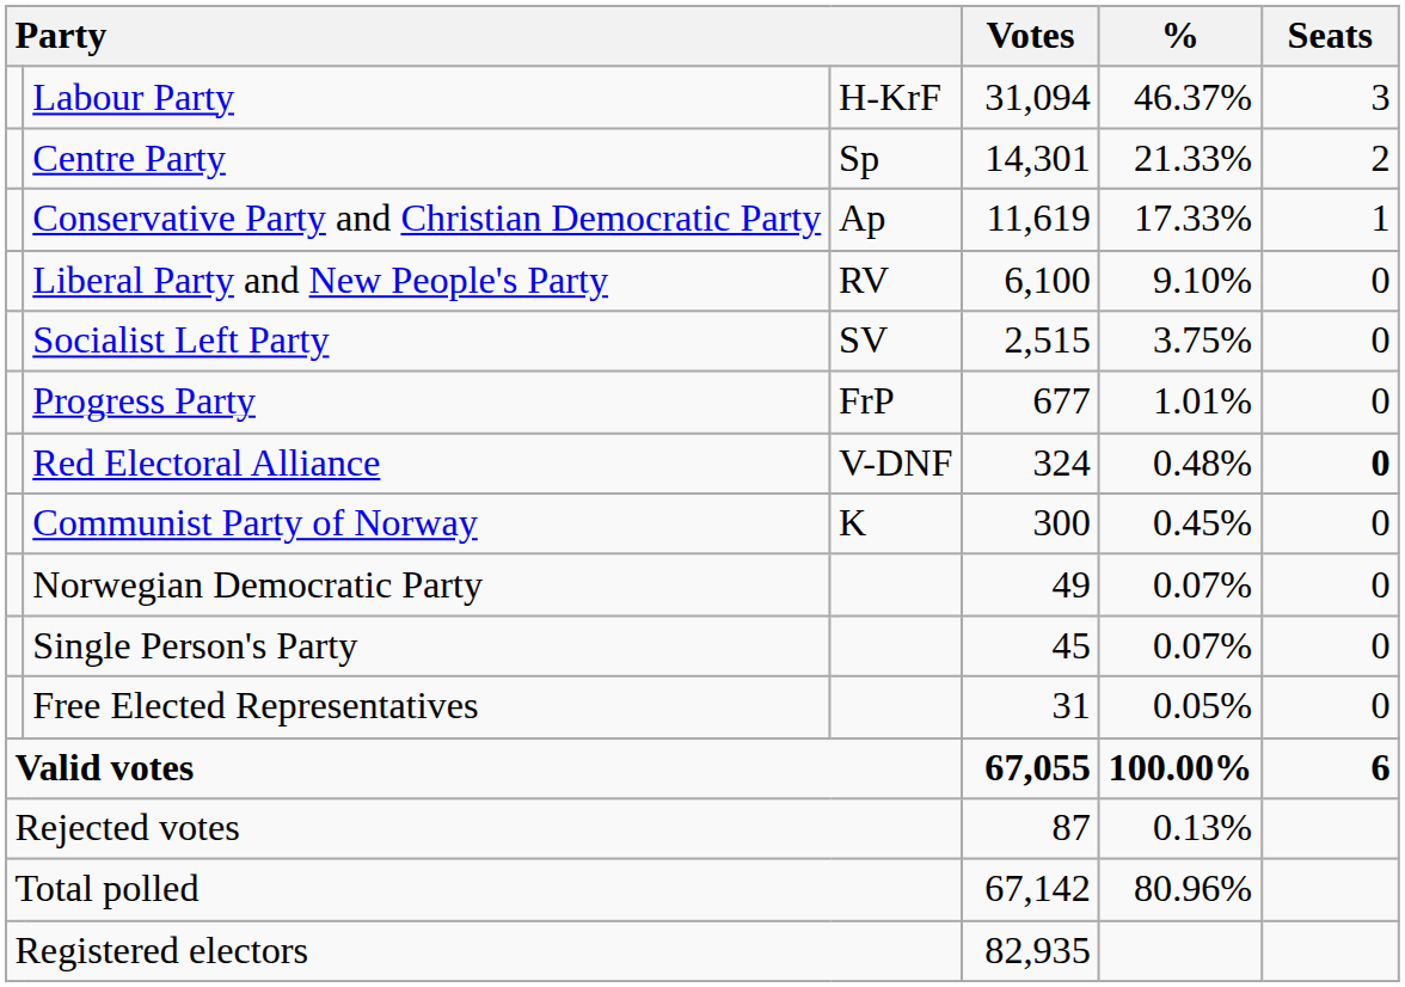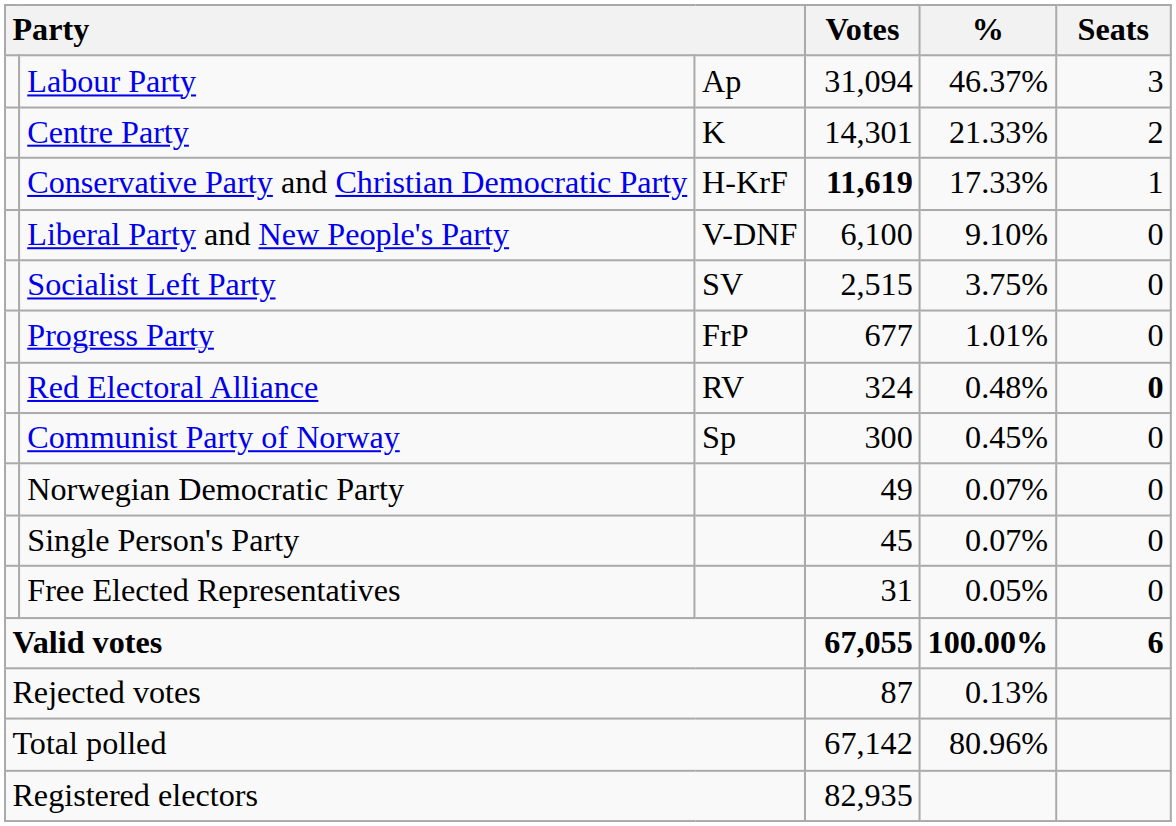Labour Party | column 3: H-KrF -> Ap
Centre Party | column 3: Sp -> K
Conservative Party and Christian Democratic Party | column 3: Ap -> H-KrF
Conservative Party and Christian Democratic Party | Votes: normal -> bold
Liberal Party and New People's Party | column 3: RV -> V-DNF
Red Electoral Alliance | column 3: V-DNF -> RV
Communist Party of Norway | column 3: K -> Sp
